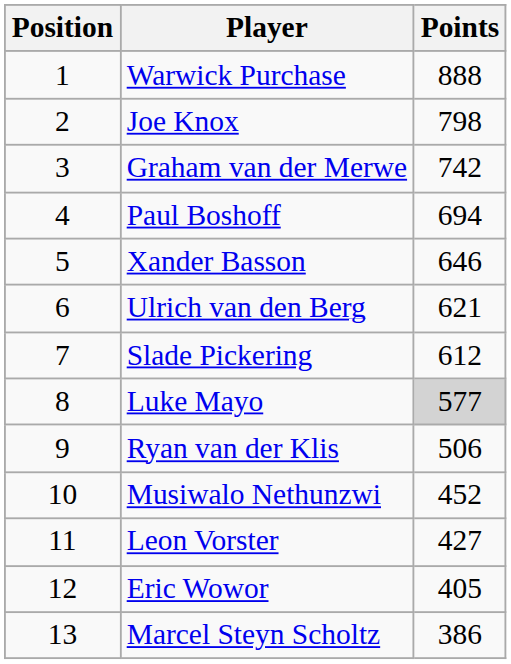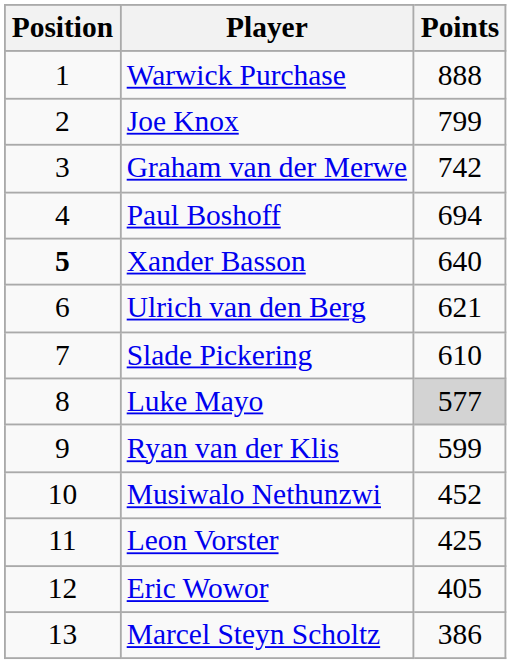Joe Knox | Points: 798 -> 799
Xander Basson | Position: normal -> bold
Xander Basson | Points: 646 -> 640
Slade Pickering | Points: 612 -> 610
Ryan van der Klis | Points: 506 -> 599
Leon Vorster | Points: 427 -> 425
